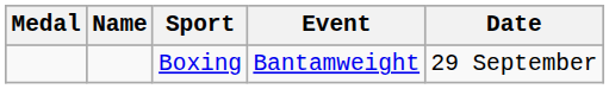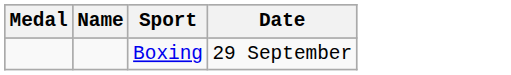- column: Event | Bantamweight
